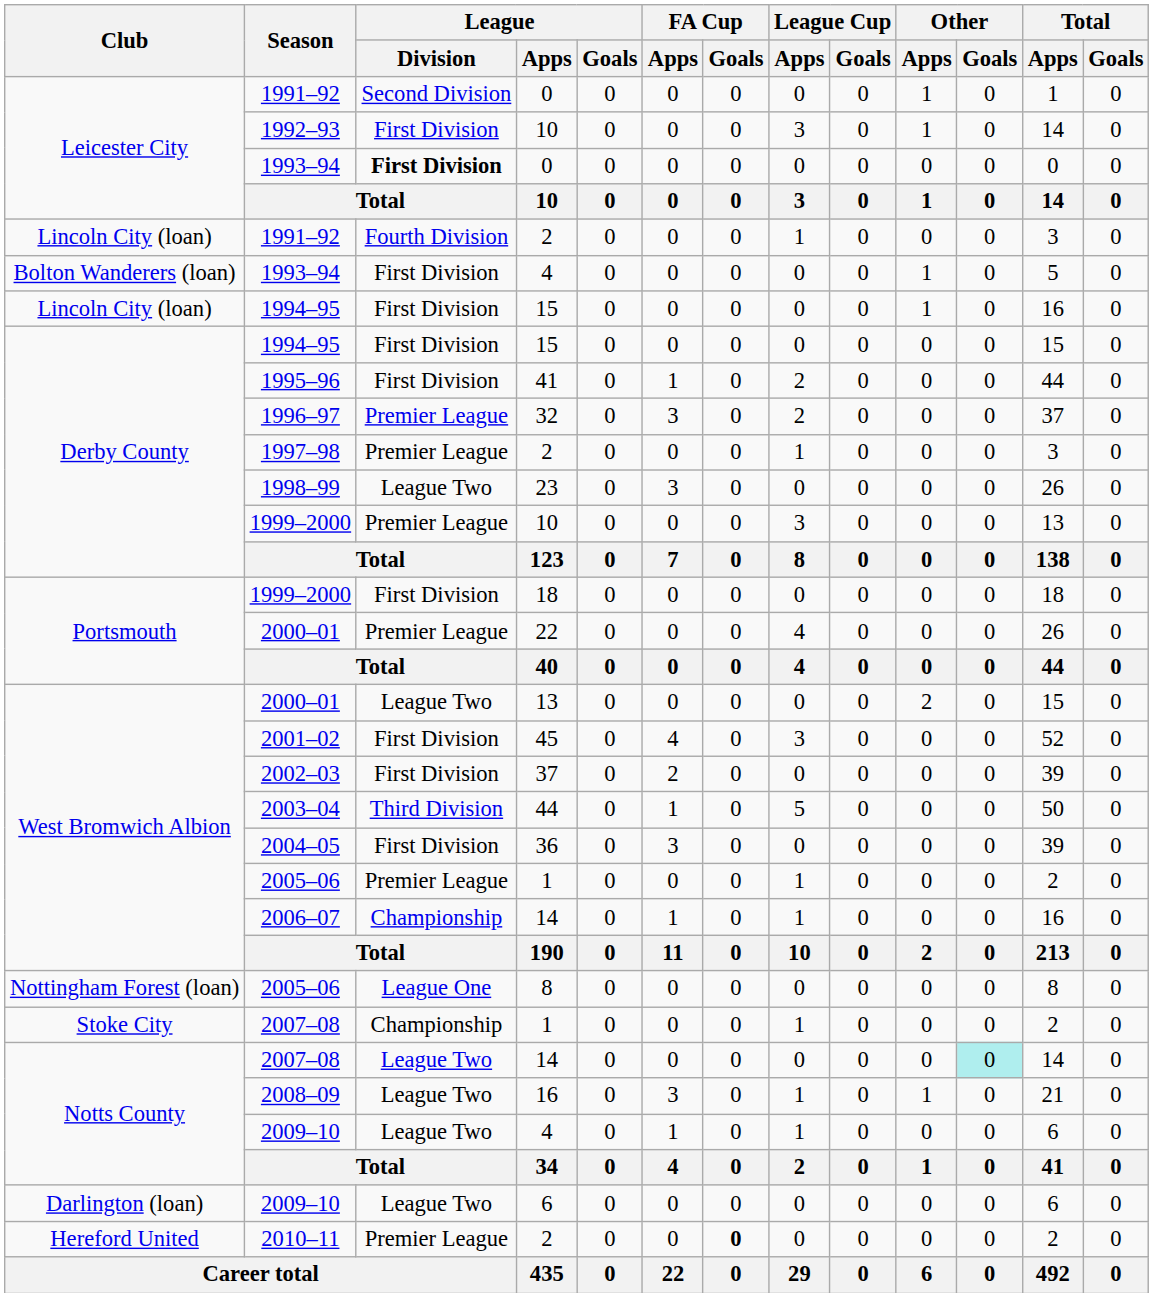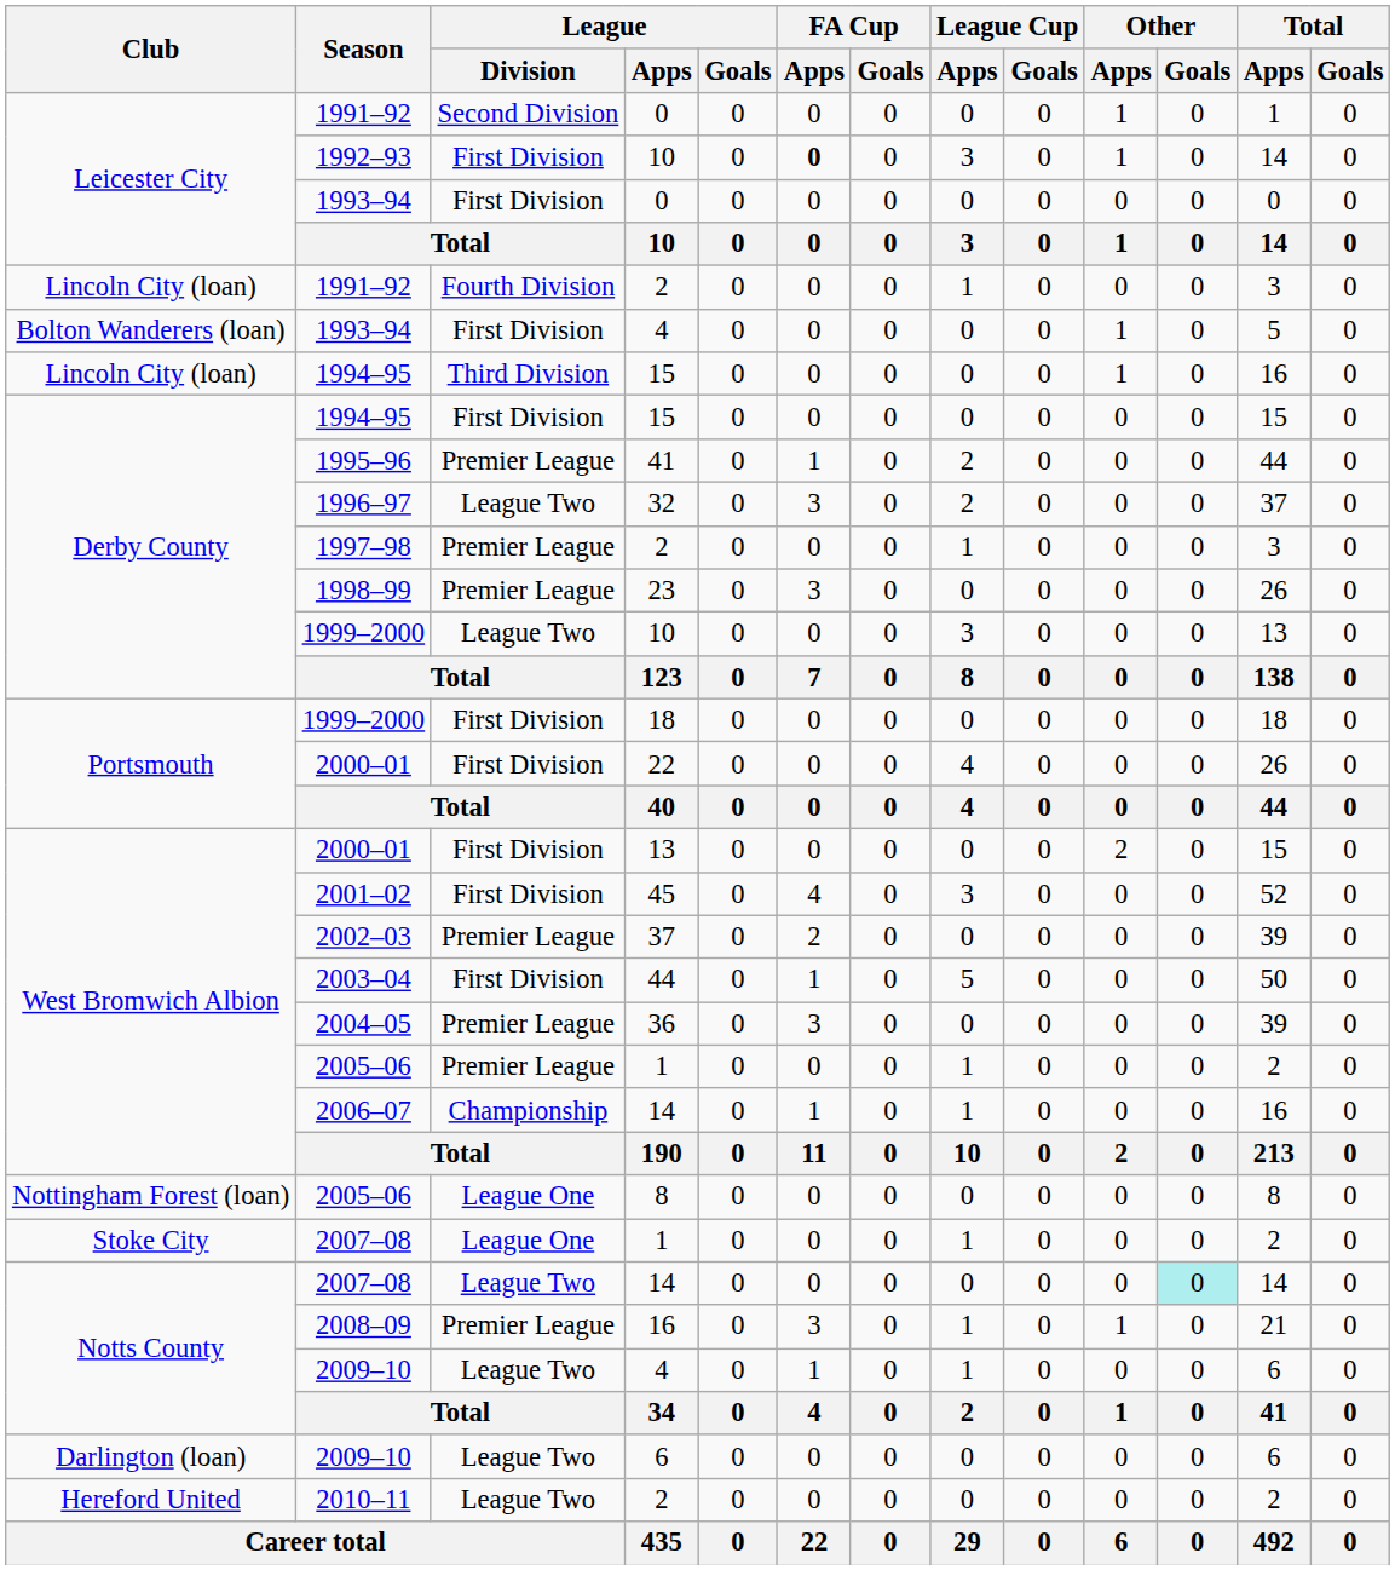1992–93 | FA Cup / Apps: normal -> bold
Leicester City / 1993–94 | League / Division: bold -> normal
Lincoln City (loan) / 1994–95 | League / Division: First Division -> Third Division
1995–96 | League / Division: First Division -> Premier League
1996–97 | League / Division: Premier League -> League Two
1998–99 | League / Division: League Two -> Premier League
Derby County / 1999–2000 | League / Division: Premier League -> League Two
Portsmouth / 2000–01 | League / Division: Premier League -> First Division
West Bromwich Albion / 2000–01 | League / Division: League Two -> First Division
2002–03 | League / Division: First Division -> Premier League
2003–04 | League / Division: Third Division -> First Division
2004–05 | League / Division: First Division -> Premier League
Stoke City / 2007–08 | League / Division: Championship -> League One
2008–09 | League / Division: League Two -> Premier League
2010–11 | League / Division: Premier League -> League Two
2010–11 | FA Cup / Goals: bold -> normal
